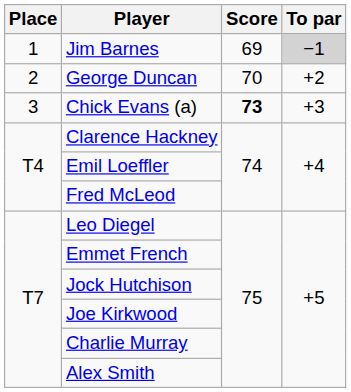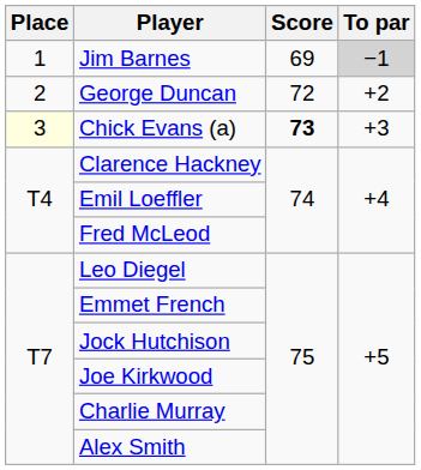George Duncan | Score: 70 -> 72
Chick Evans (a) | Place: no background -> lightyellow background
